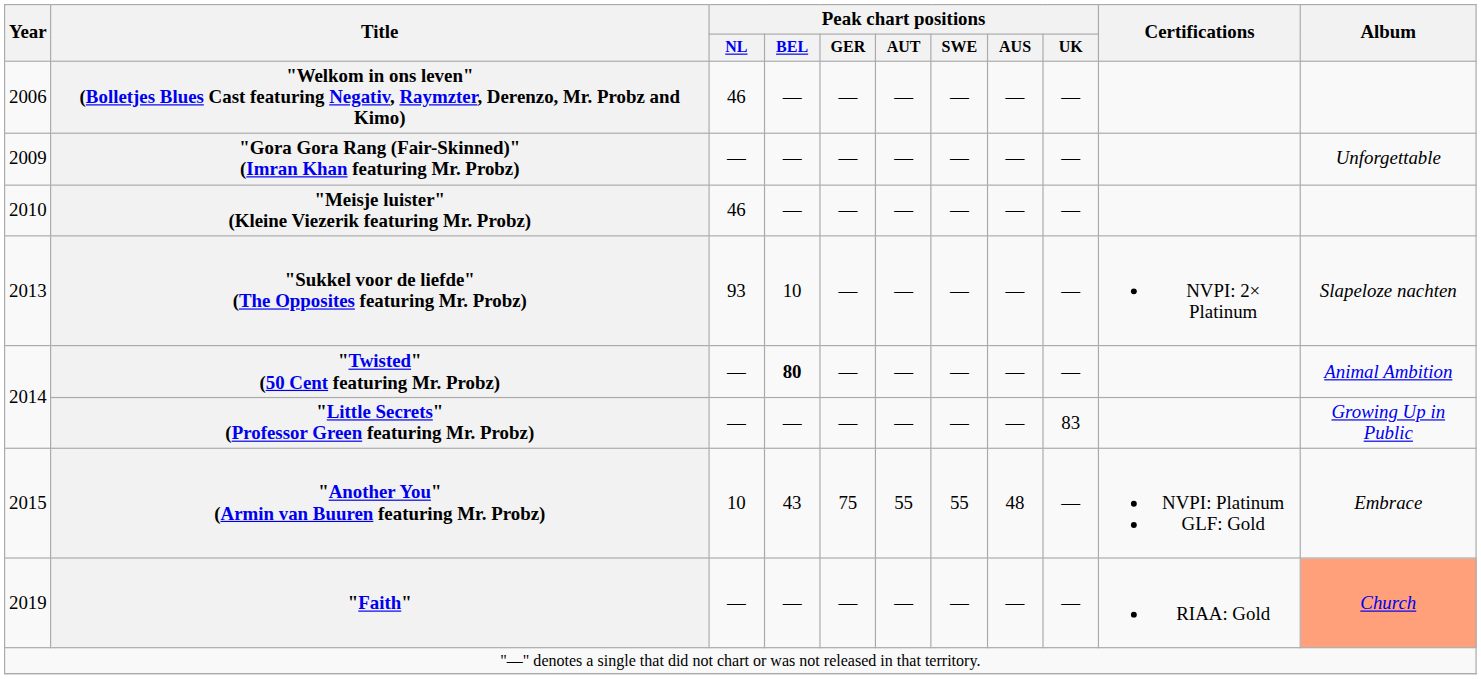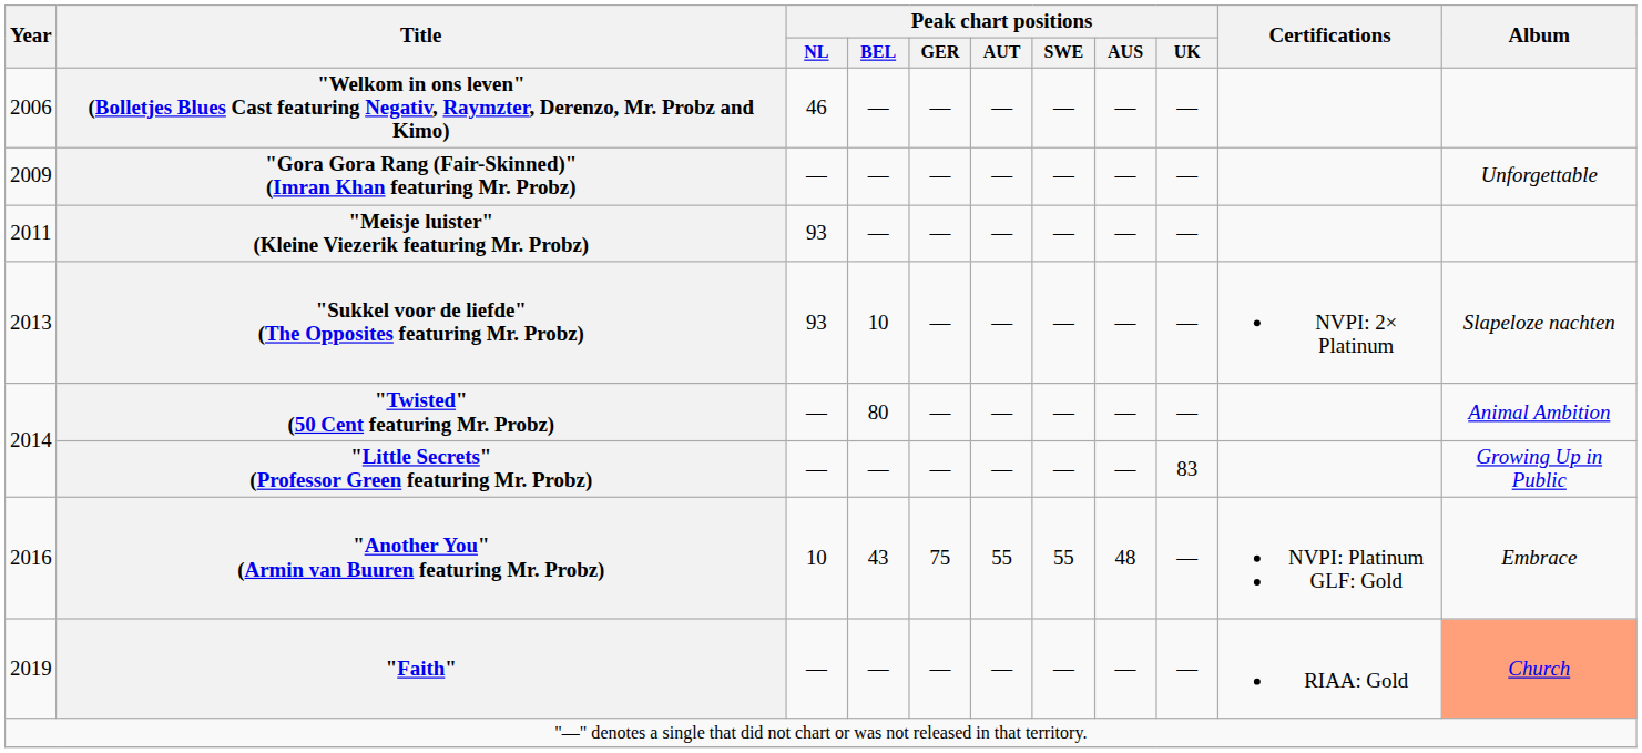"Meisje luister" (Kleine Viezerik featuring Mr. Probz) | Year: 2010 -> 2011
"Meisje luister" (Kleine Viezerik featuring Mr. Probz) | Peak chart positions / NL: 46 -> 93
"Twisted" (50 Cent featuring Mr. Probz) | Peak chart positions / BEL: bold -> normal
"Another You" (Armin van Buuren featuring Mr. Probz) | Year: 2015 -> 2016
